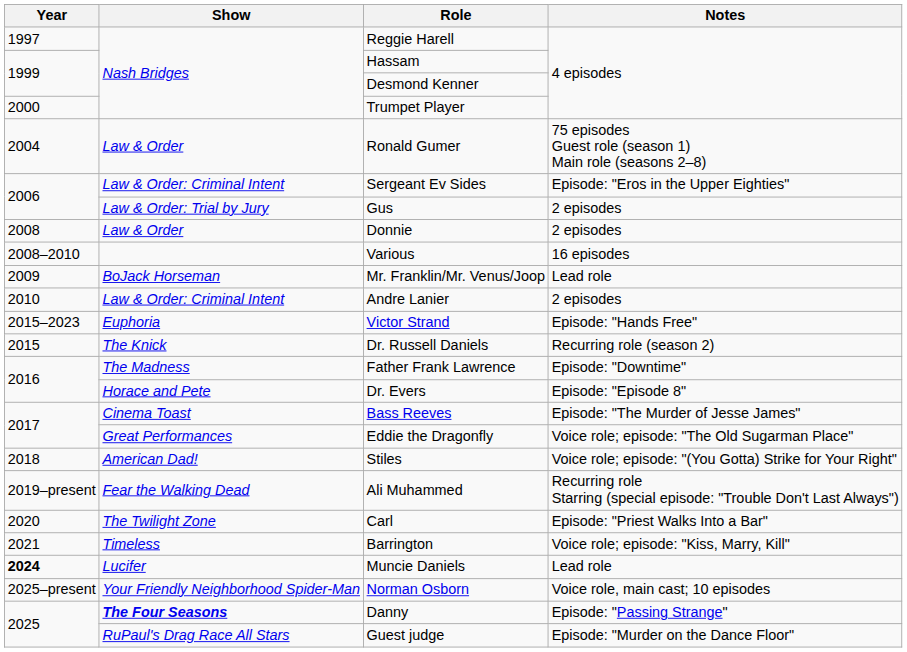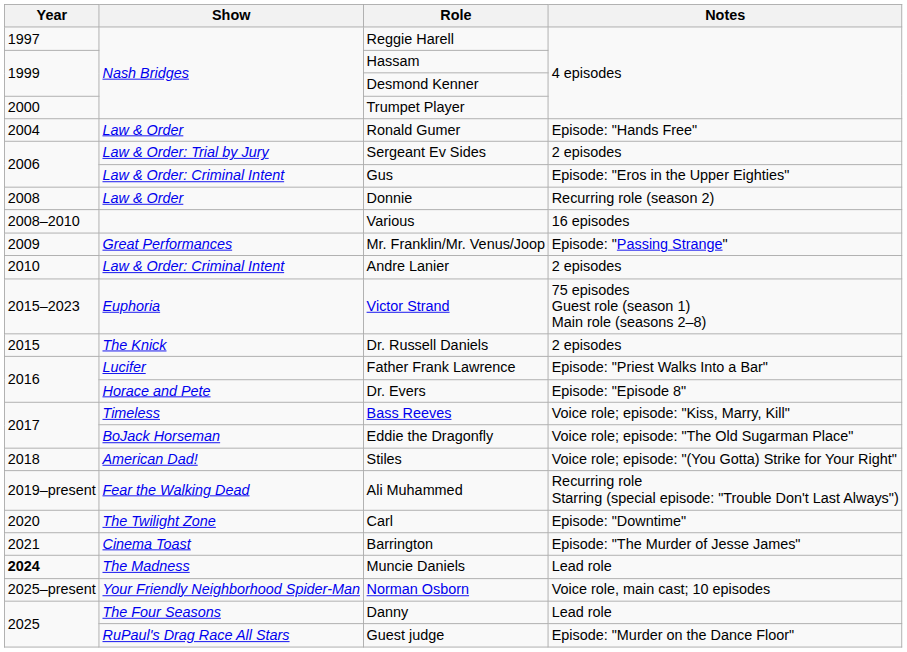Ronald Gumer | Notes: 75 episodes Guest role (season 1) Main role (seasons 2–8) -> Episode: "Hands Free"
Sergeant Ev Sides | Show: Law & Order: Criminal Intent -> Law & Order: Trial by Jury
Sergeant Ev Sides | Notes: Episode: "Eros in the Upper Eighties" -> 2 episodes
Gus | Show: Law & Order: Trial by Jury -> Law & Order: Criminal Intent
Gus | Notes: 2 episodes -> Episode: "Eros in the Upper Eighties"
Donnie | Notes: 2 episodes -> Recurring role (season 2)
Mr. Franklin/Mr. Venus/Joop | Show: BoJack Horseman -> Great Performances
Mr. Franklin/Mr. Venus/Joop | Notes: Lead role -> Episode: "Passing Strange"
Victor Strand | Notes: Episode: "Hands Free" -> 75 episodes Guest role (season 1) Main role (seasons 2–8)
Dr. Russell Daniels | Notes: Recurring role (season 2) -> 2 episodes
Father Frank Lawrence | Show: The Madness -> Lucifer
Father Frank Lawrence | Notes: Episode: "Downtime" -> Episode: "Priest Walks Into a Bar"
Bass Reeves | Show: Cinema Toast -> Timeless
Bass Reeves | Notes: Episode: "The Murder of Jesse James" -> Voice role; episode: "Kiss, Marry, Kill"
Eddie the Dragonfly | Show: Great Performances -> BoJack Horseman
Carl | Notes: Episode: "Priest Walks Into a Bar" -> Episode: "Downtime"
Barrington | Show: Timeless -> Cinema Toast
Barrington | Notes: Voice role; episode: "Kiss, Marry, Kill" -> Episode: "The Murder of Jesse James"
Muncie Daniels | Show: Lucifer -> The Madness
Danny | Show: bold -> normal
Danny | Notes: Episode: "Passing Strange" -> Lead role
